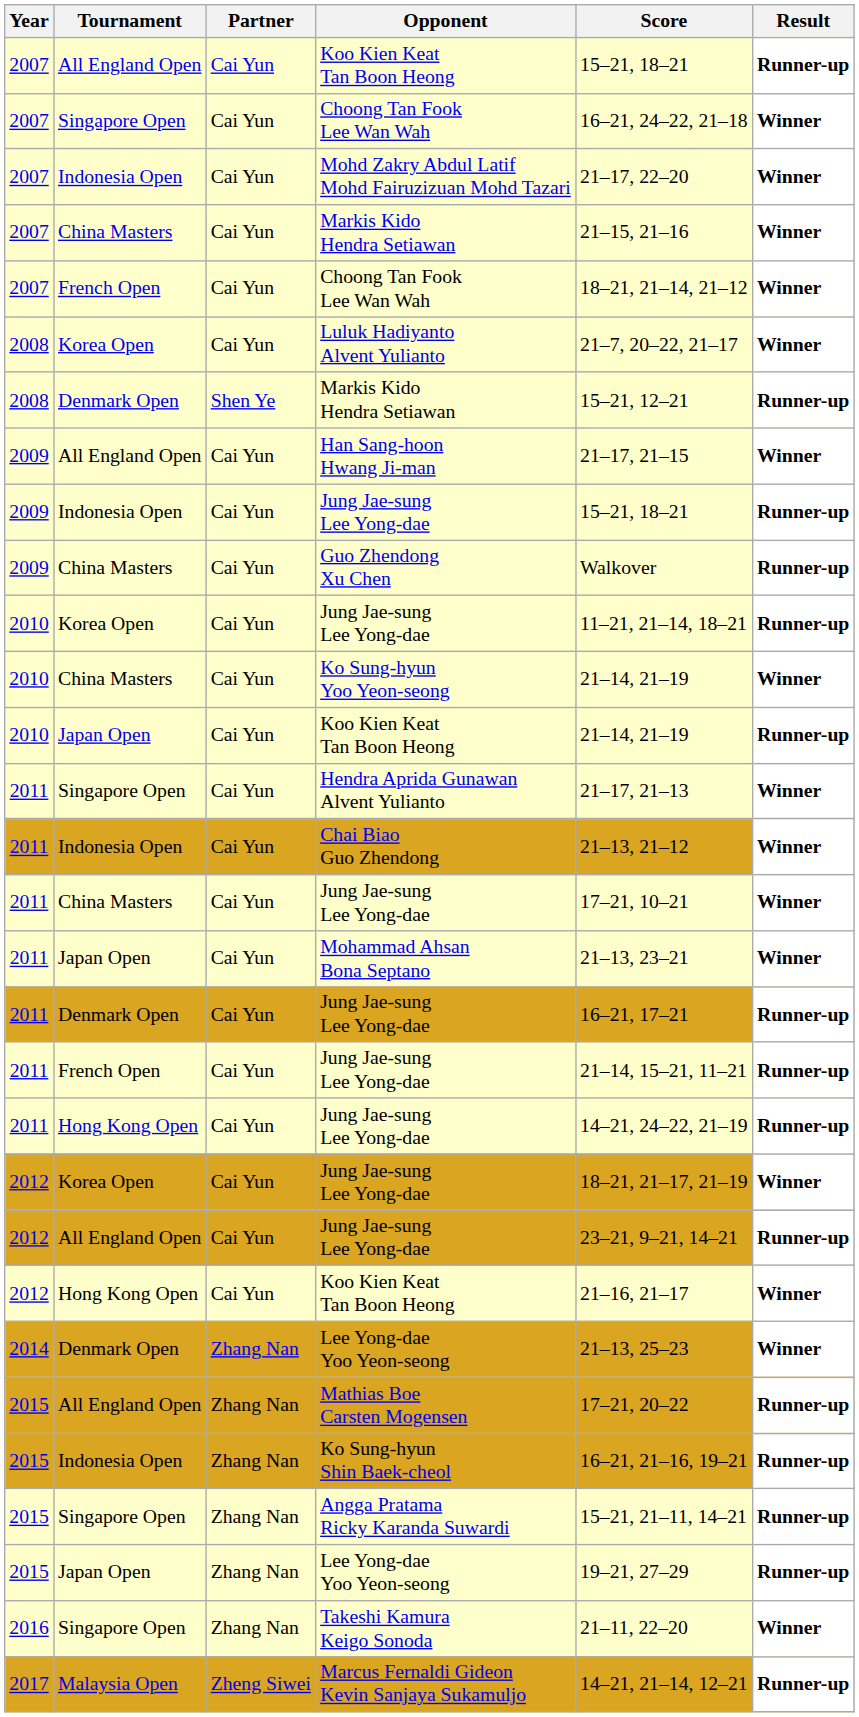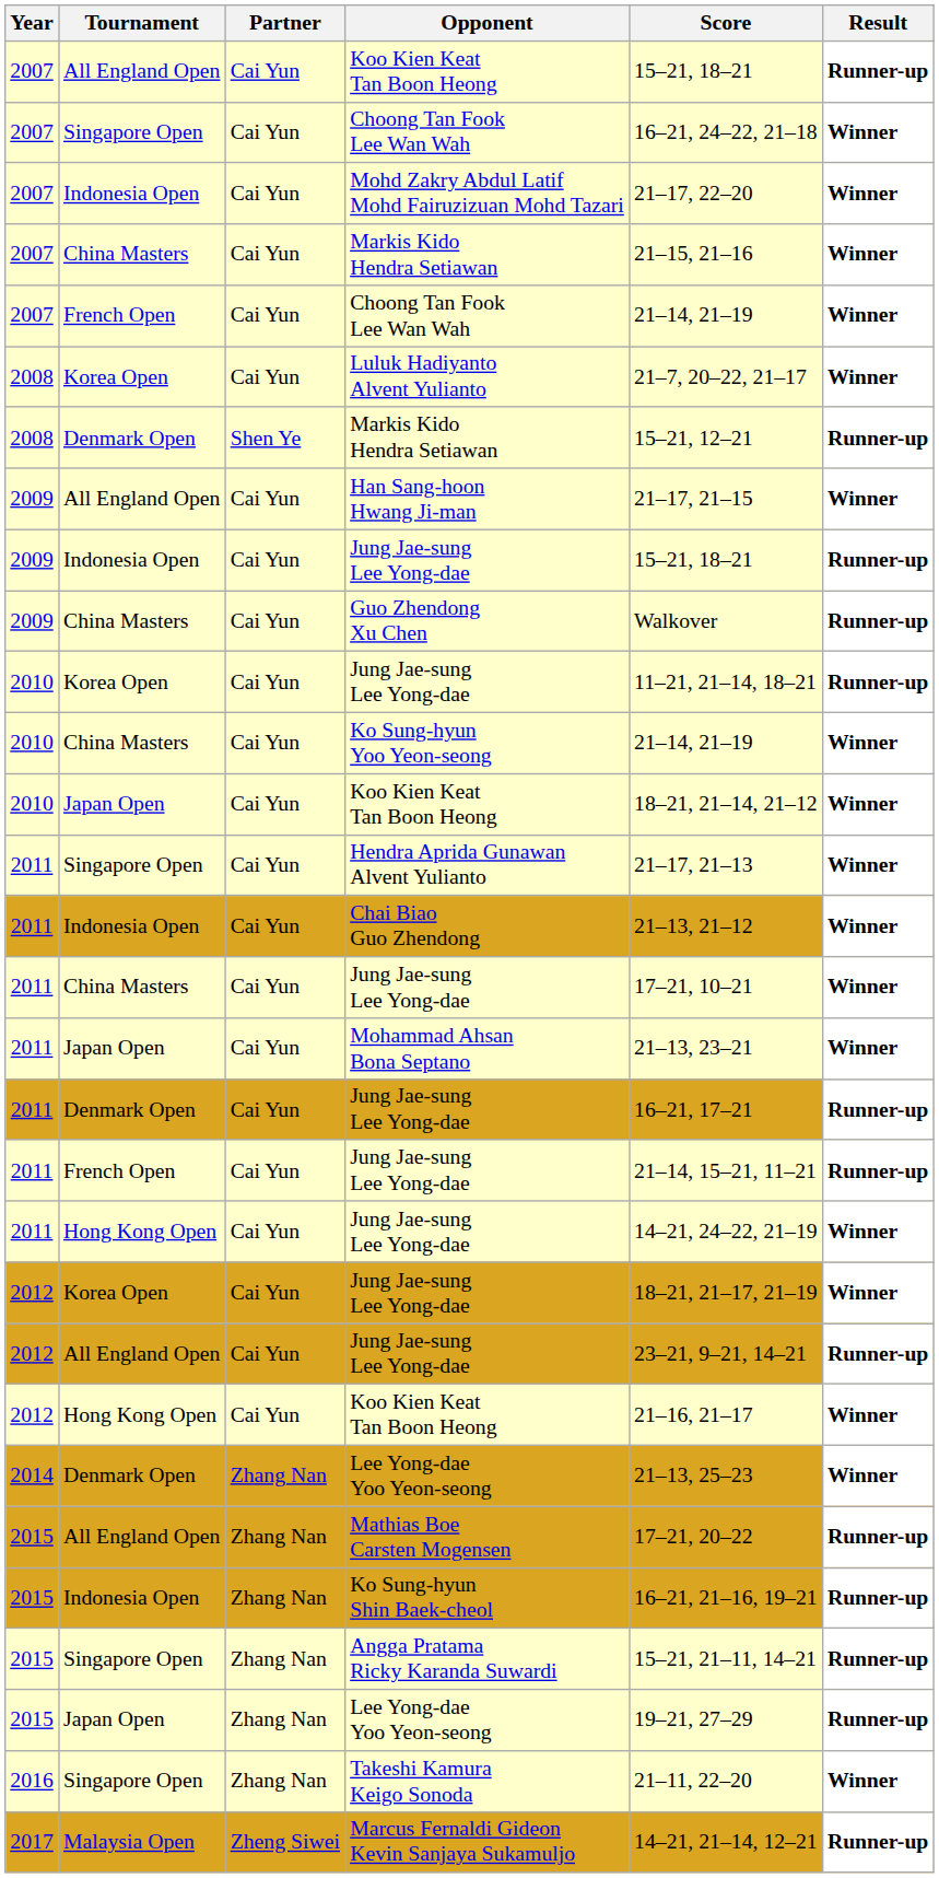French Open / Choong Tan Fook Lee Wan Wah | Score: 18–21, 21–14, 21–12 -> 21–14, 21–19
Japan Open / Koo Kien Keat Tan Boon Heong | Score: 21–14, 21–19 -> 18–21, 21–14, 21–12
Japan Open / Koo Kien Keat Tan Boon Heong | Result: Runner-up -> Winner
Hong Kong Open / Jung Jae-sung Lee Yong-dae | Result: Runner-up -> Winner
